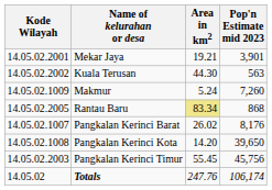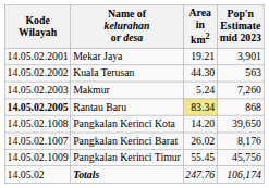Makmur | Kode Wilayah: 14.05.02.1009 -> 14.05.02.2003
Rantau Baru | Kode Wilayah: normal -> bold
rows swapped: Pangkalan Kerinci Barat <-> Pangkalan Kerinci Kota
Pangkalan Kerinci Timur | Kode Wilayah: 14.05.02.2003 -> 14.05.02.1009
